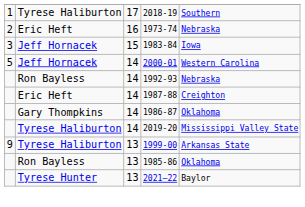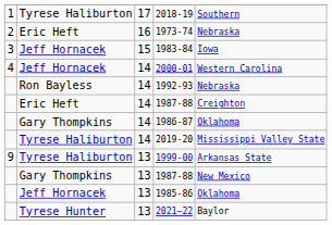2000-01 | column 1: 5 -> 4
+ row: Gary Thompkins | 13 | 1987-88 | New Mexico
1985-86 | column 2: Ron Bayless -> Jeff Hornacek
